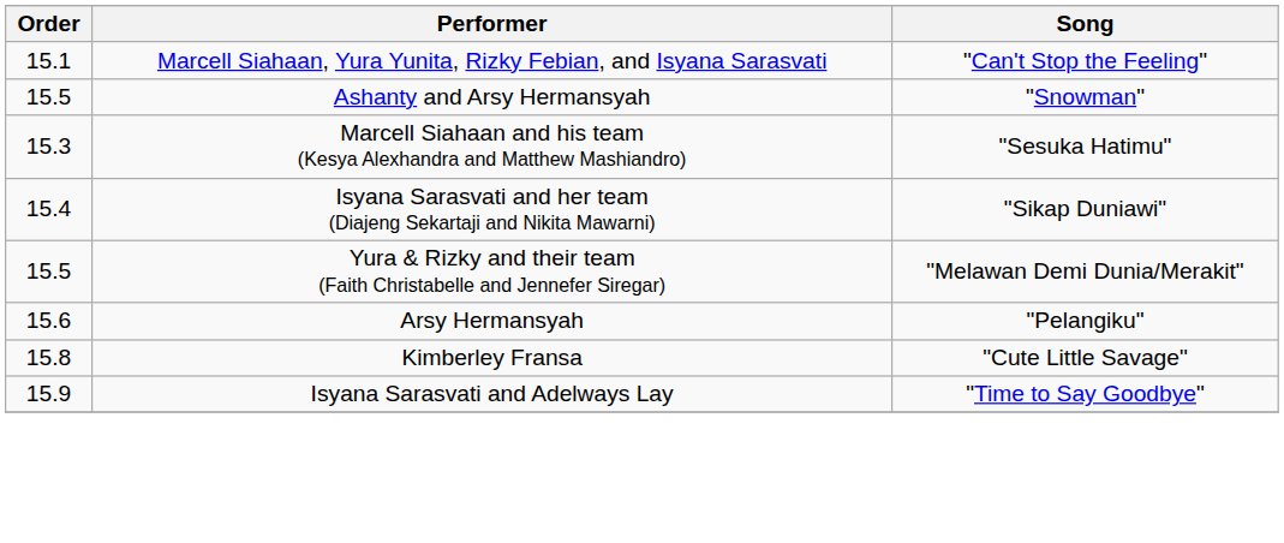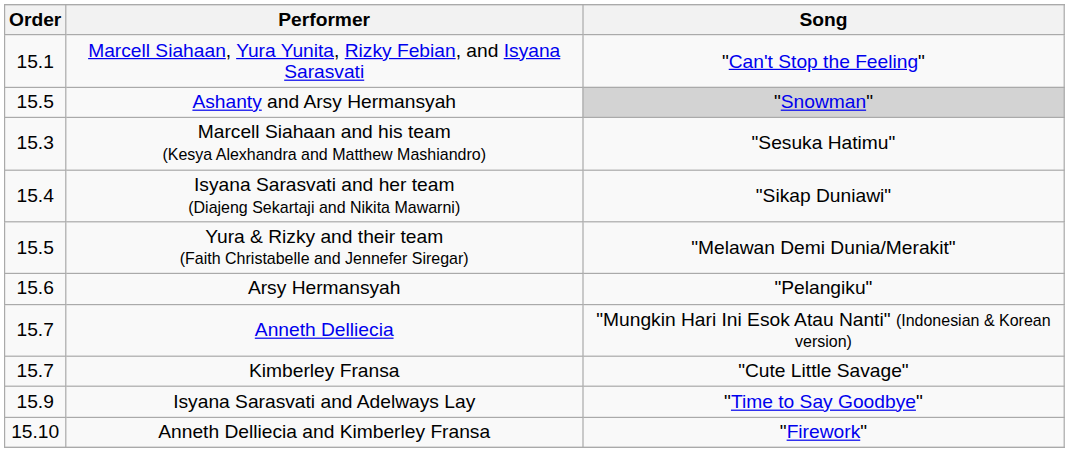Ashanty and Arsy Hermansyah | Song: no background -> lightgrey background
+ row: 15.7 | Anneth Delliecia | "Mungkin Hari Ini Esok Atau Nanti" (Indonesian & Korean version)
Kimberley Fransa | Order: 15.8 -> 15.7
+ row: 15.10 | Anneth Delliecia and Kimberley Fransa | "Firework"
